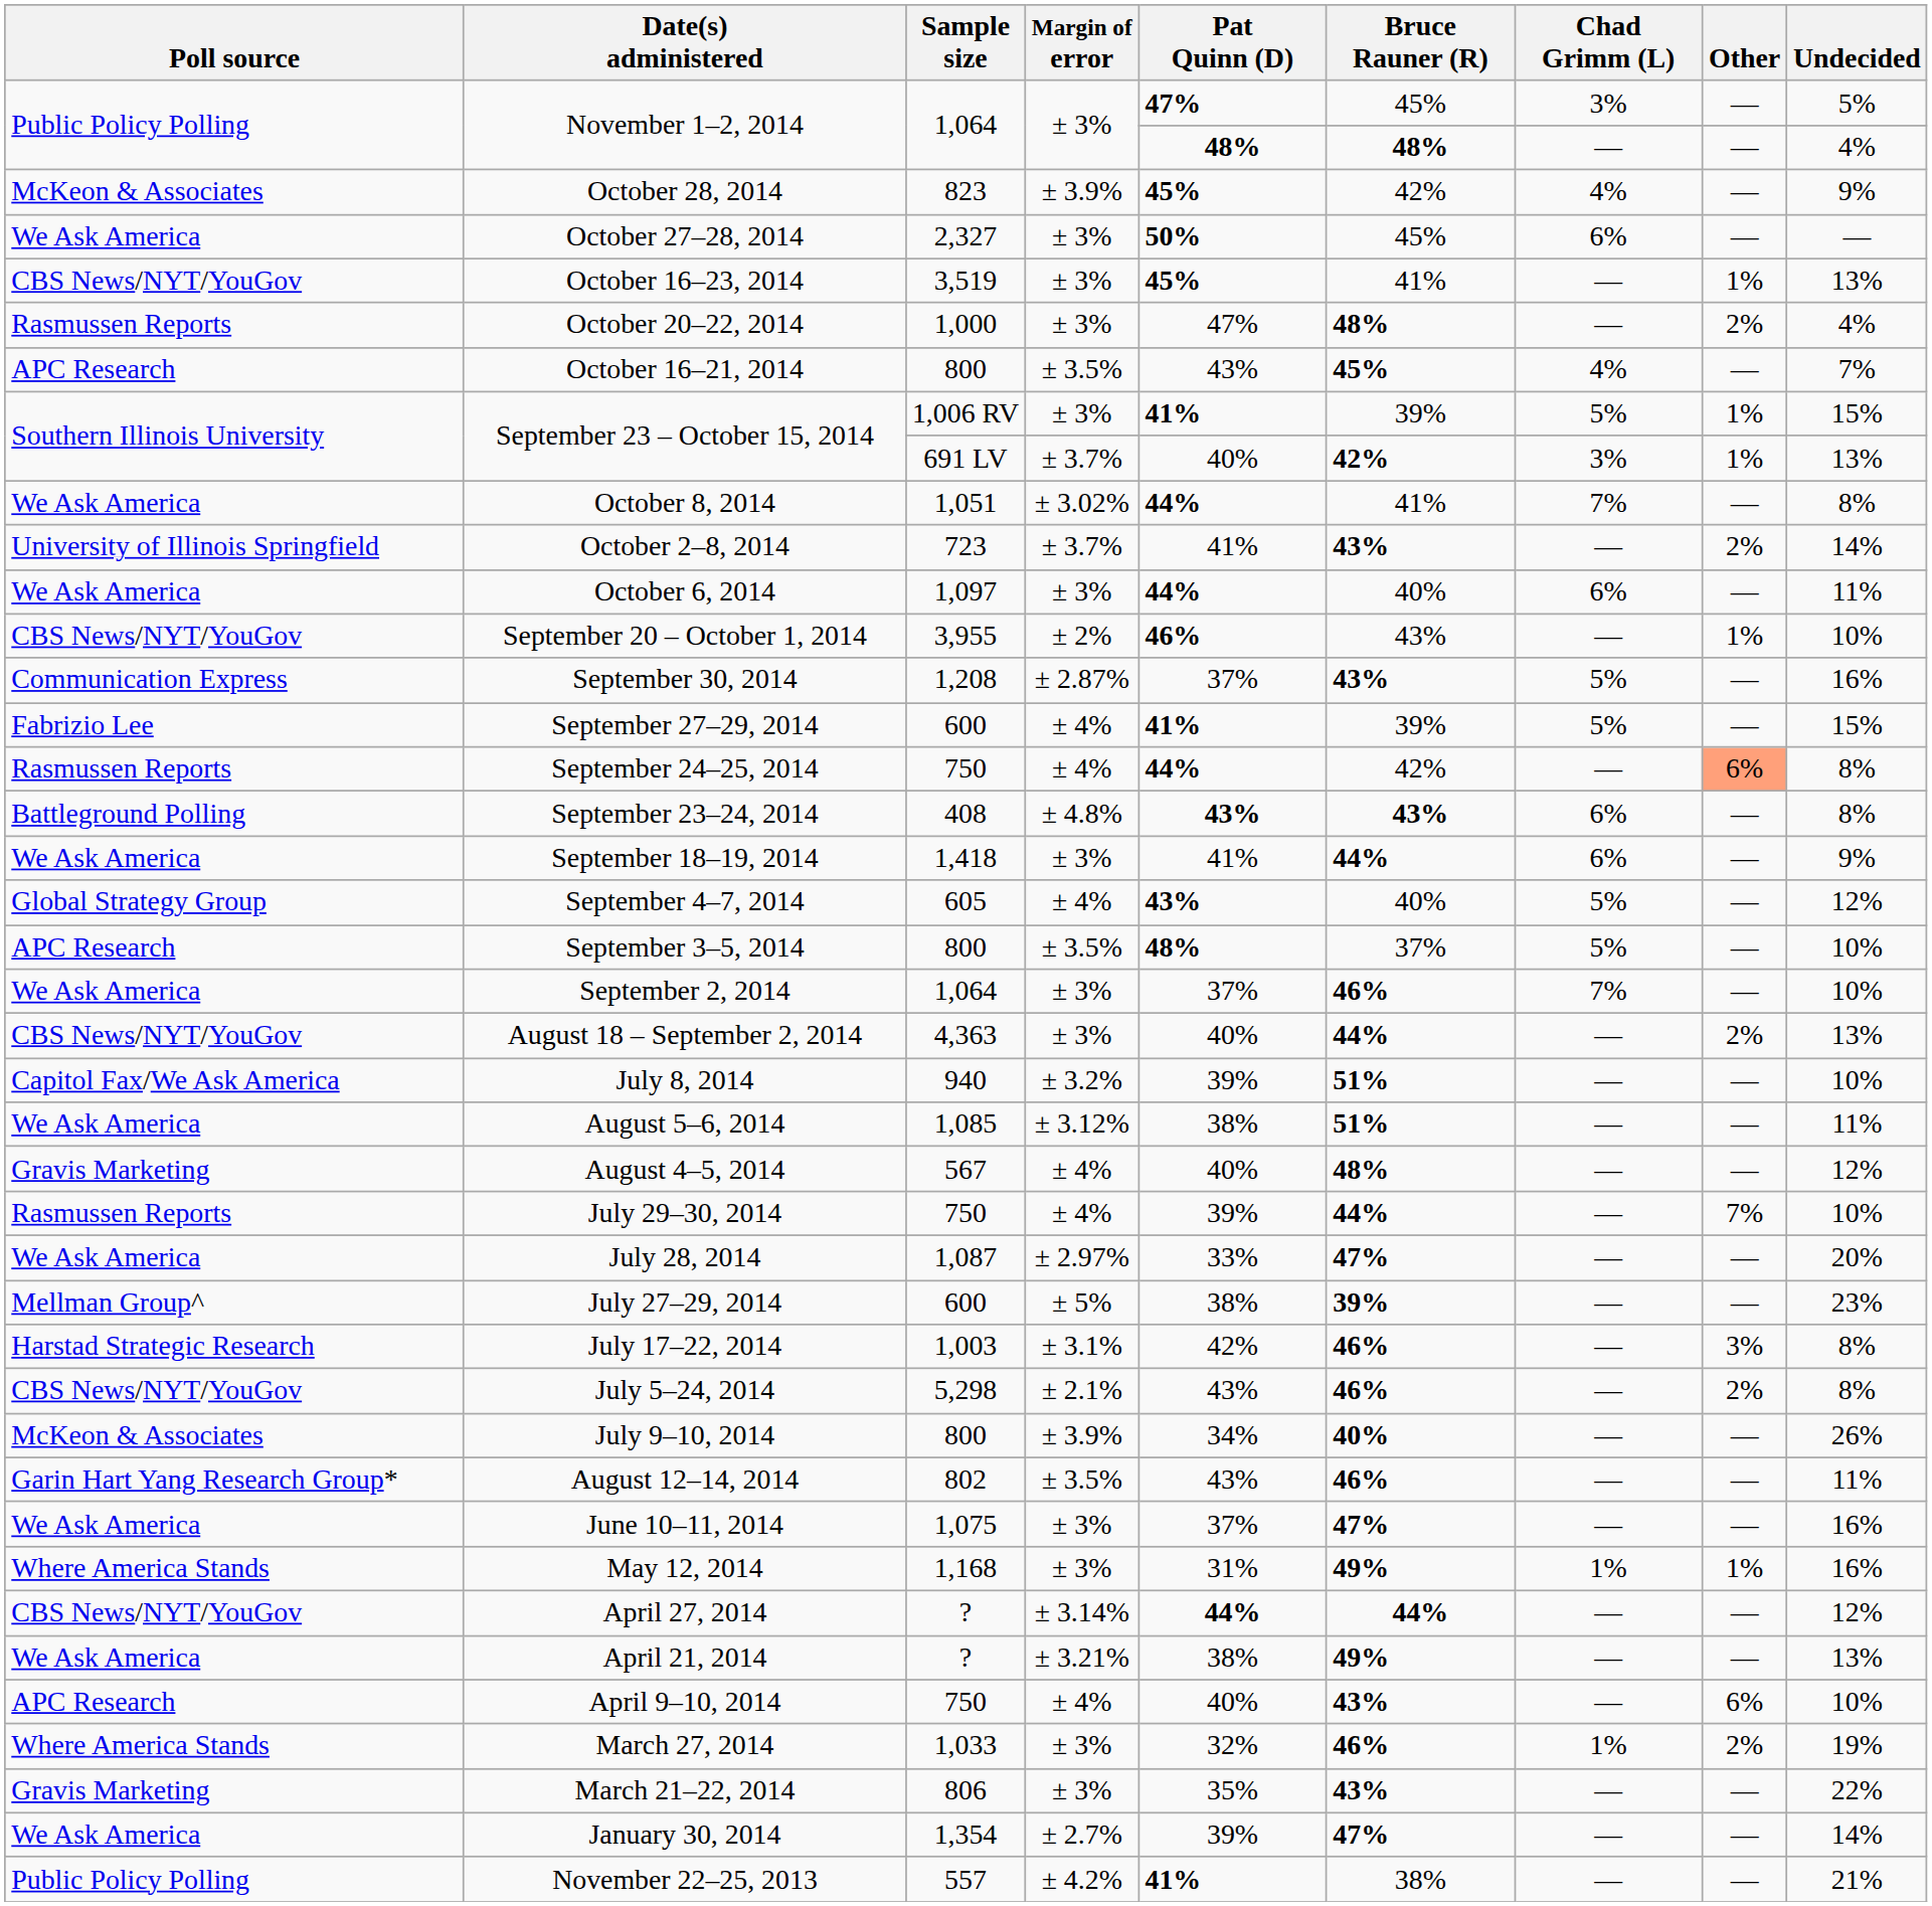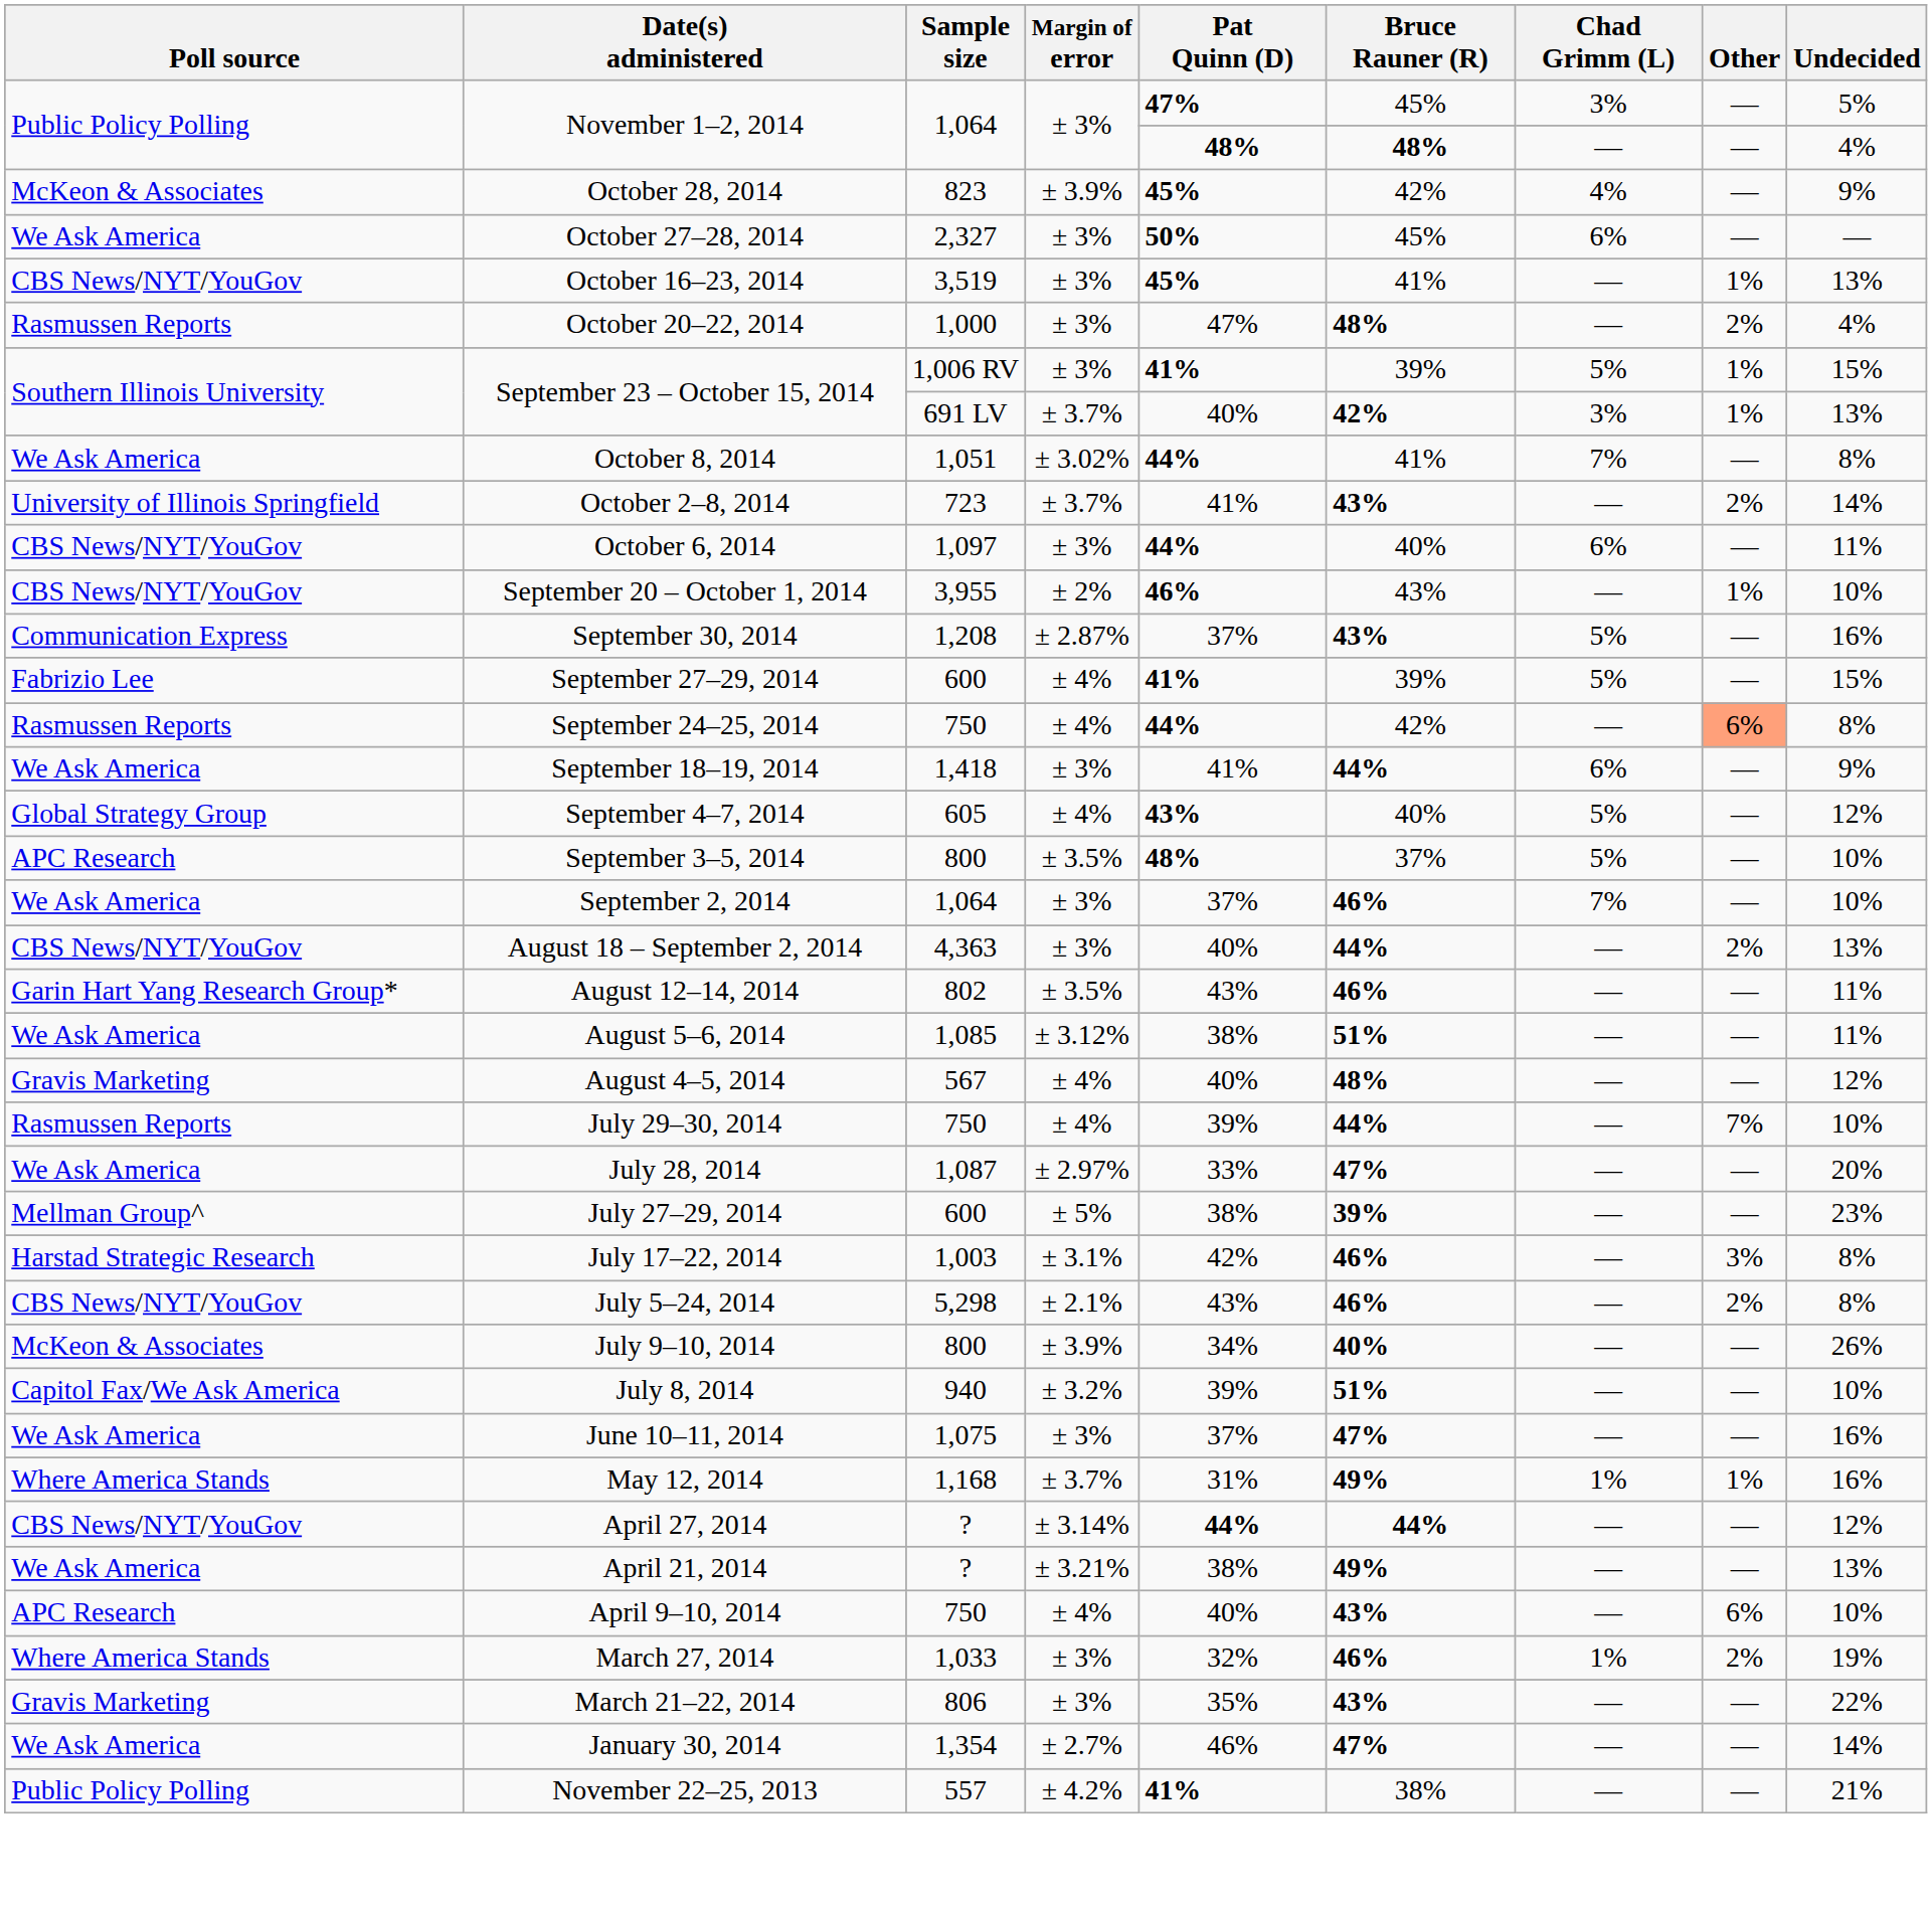- row: APC Research | October 16–21, 2014 | 800 | ± 3.5% | 43% | 45% | 4% | — | 7%
October 6, 2014 | Poll source: We Ask America -> CBS News/NYT/YouGov
- row: Battleground Polling | September 23–24, 2014 | 408 | ± 4.8% | 43% | 43% | 6% | — | 8%
rows swapped: August 12–14, 2014 <-> July 8, 2014
May 12, 2014 | Margin of error: ± 3% -> ± 3.7%
January 30, 2014 | Pat Quinn (D): 39% -> 46%
